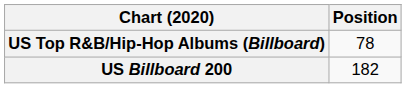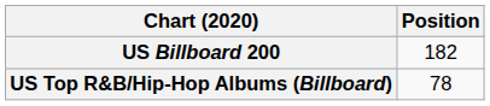rows swapped: US Billboard 200 <-> US Top R&B/Hip-Hop Albums (Billboard)
